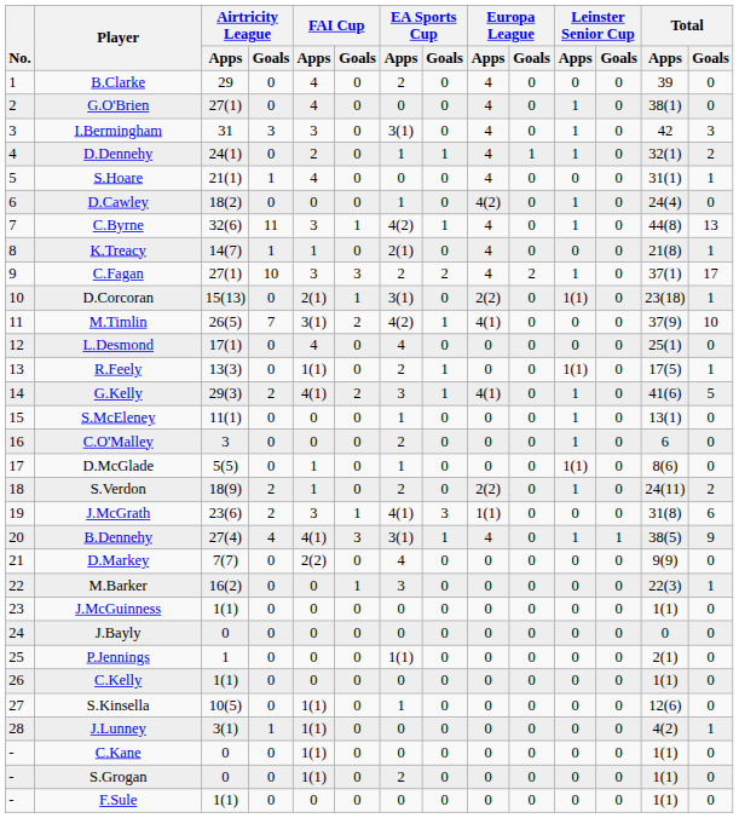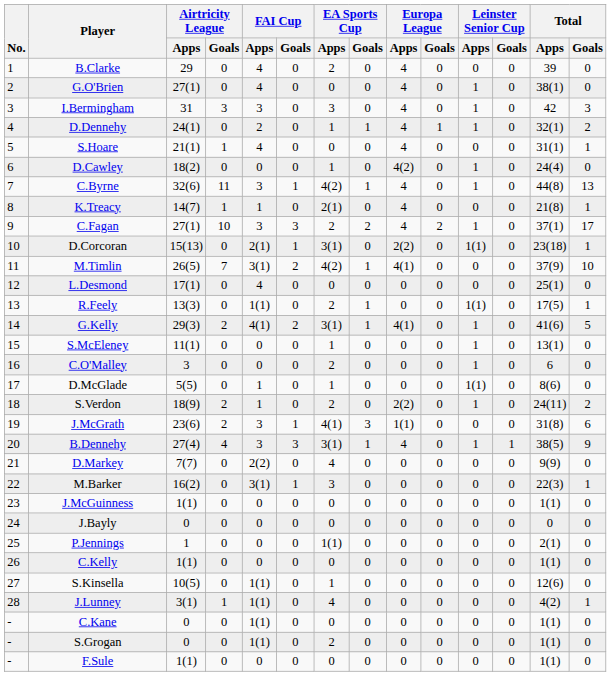I.Bermingham | EA Sports Cup / Apps: 3(1) -> 3
L.Desmond | EA Sports Cup / Apps: 4 -> 0
G.Kelly | EA Sports Cup / Apps: 3 -> 3(1)
B.Dennehy | FAI Cup / Apps: 4(1) -> 3
M.Barker | FAI Cup / Apps: 0 -> 3(1)
J.Lunney | EA Sports Cup / Apps: 0 -> 4
